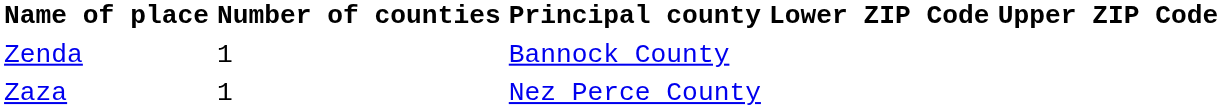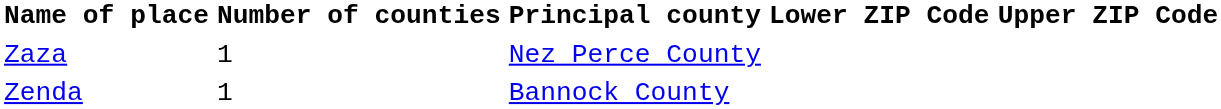rows swapped: Zaza <-> Zenda
